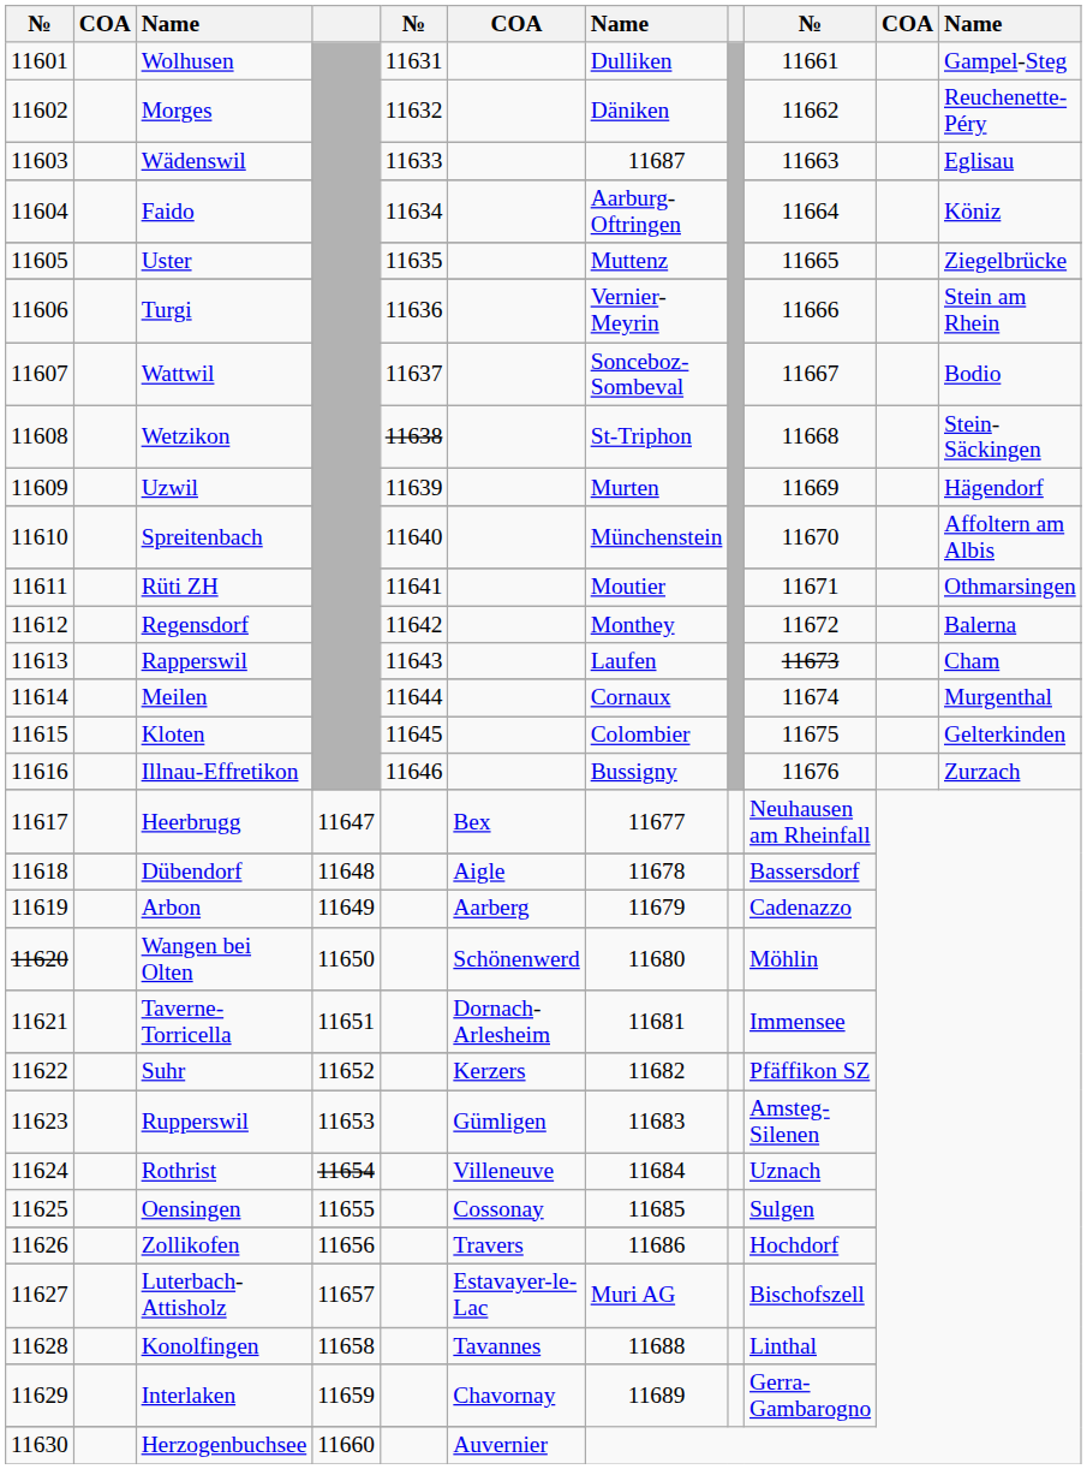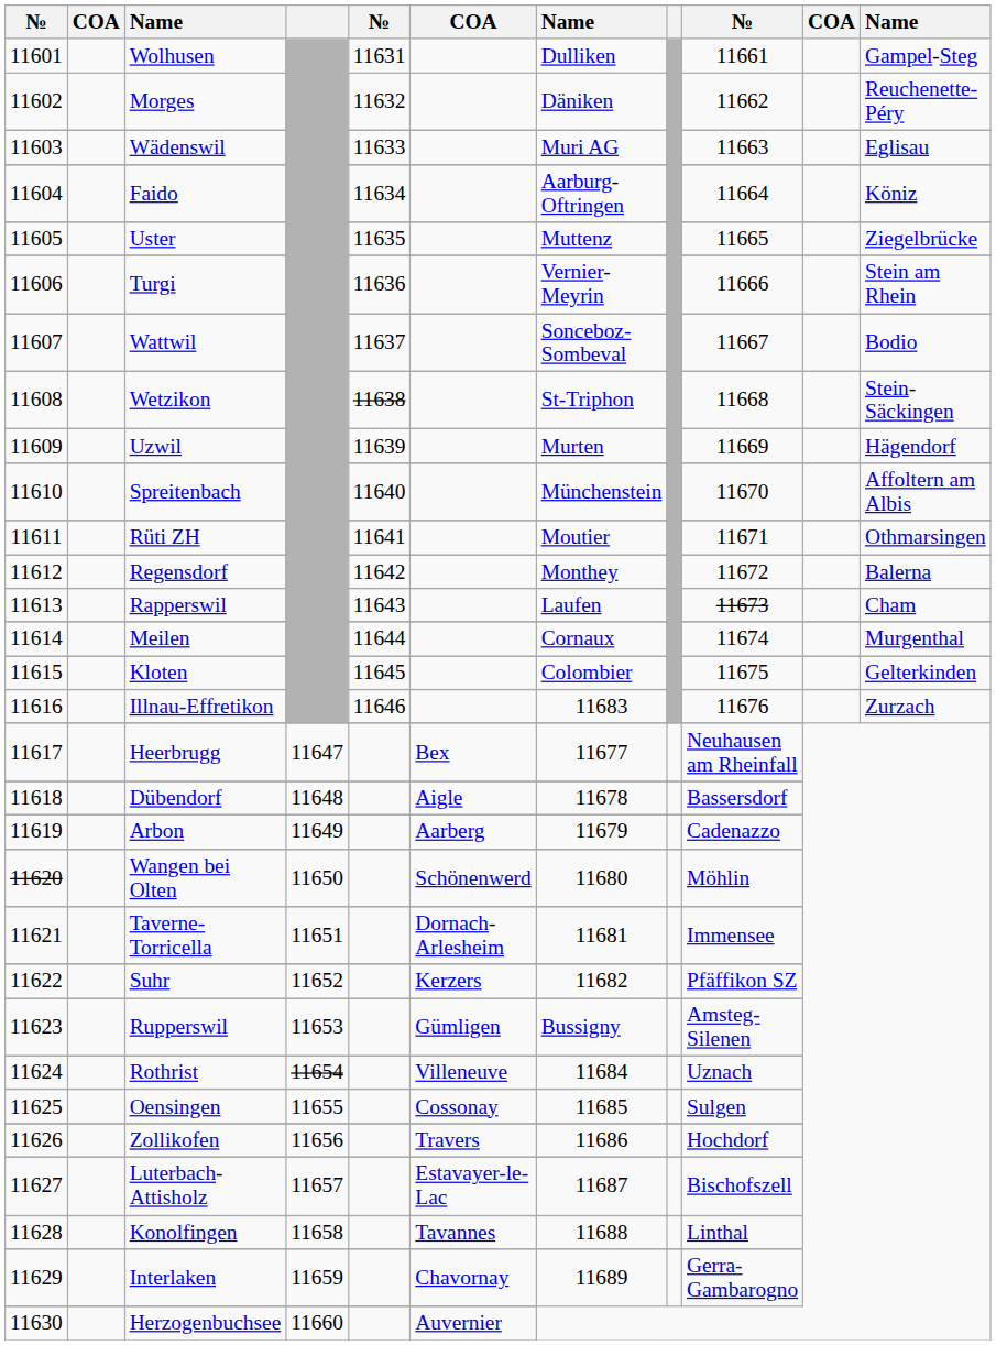Wädenswil | column 7: 11687 -> Muri AG
Illnau-Effretikon | column 7: Bussigny -> 11683
Rupperswil | column 7: 11683 -> Bussigny
Luterbach-Attisholz | column 7: Muri AG -> 11687
